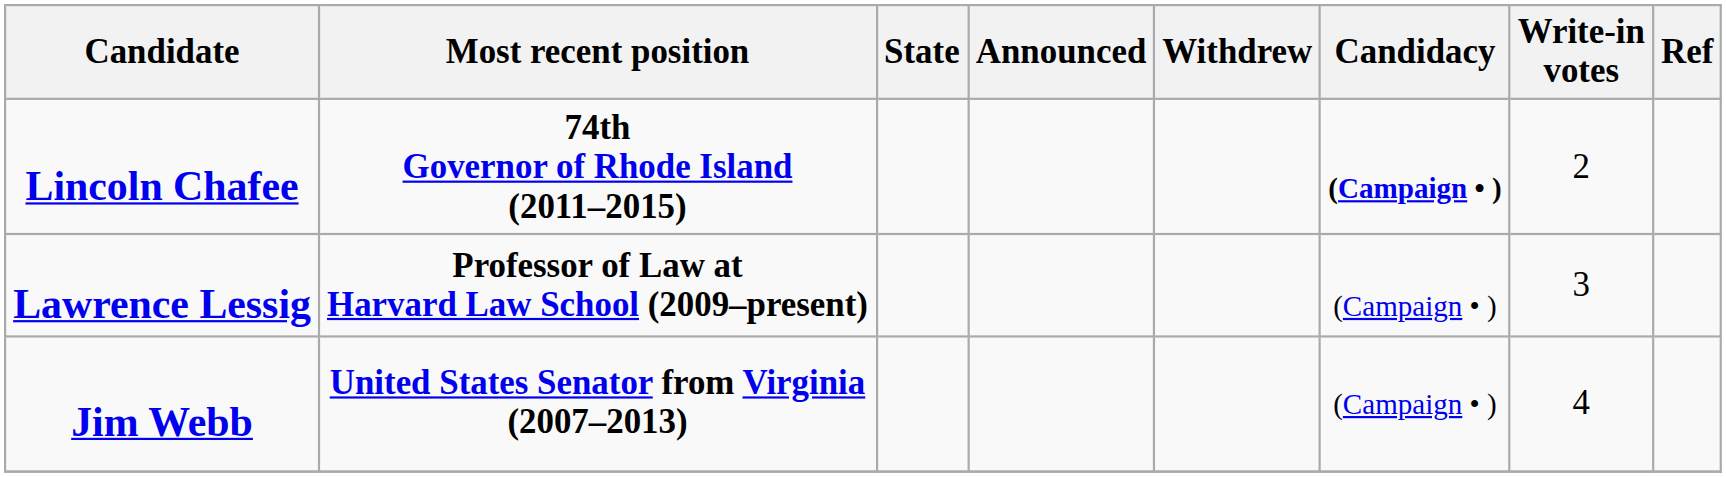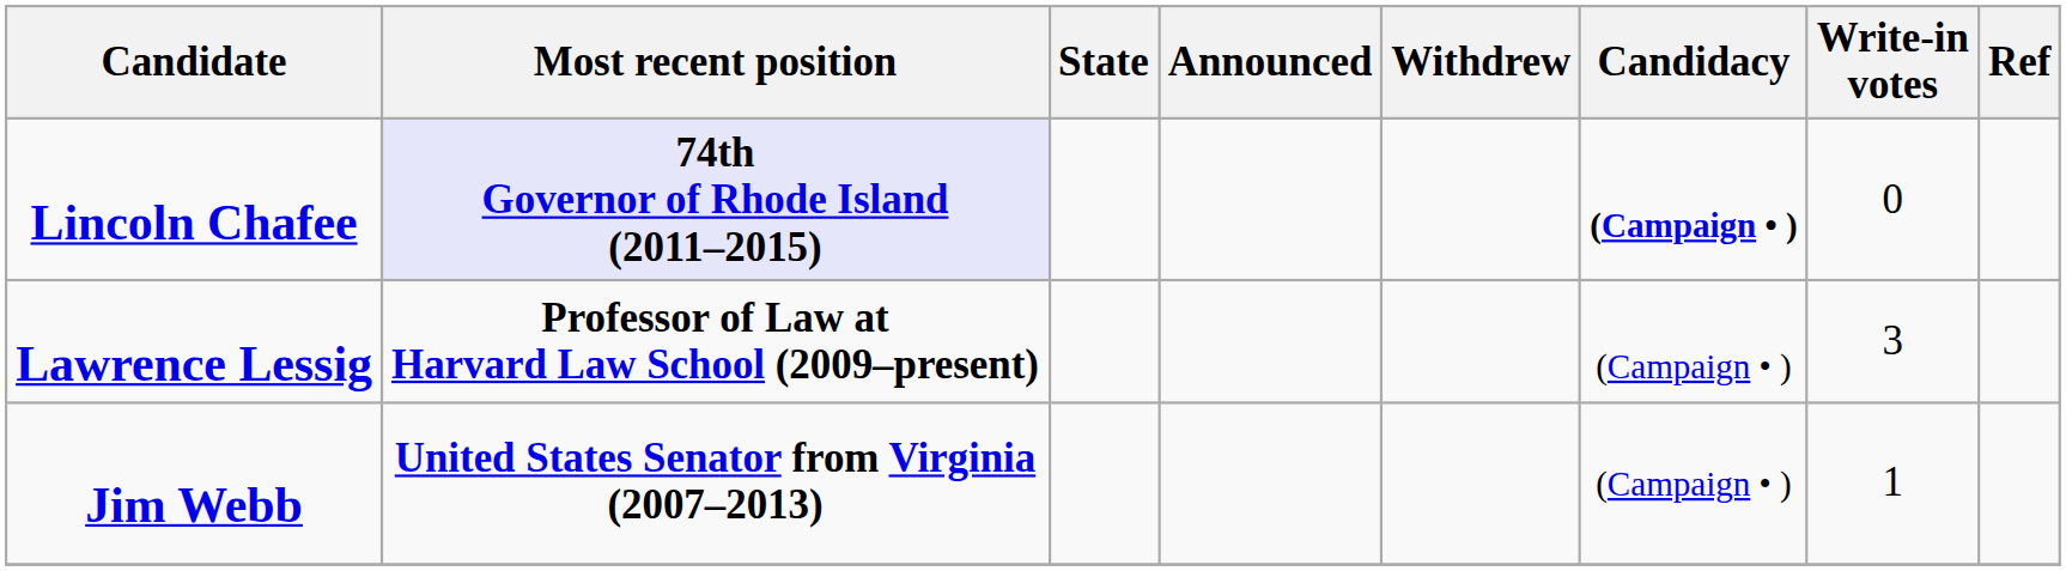Lincoln Chafee | Most recent position: no background -> lavender background
Lincoln Chafee | Write-in votes: 2 -> 0
Jim Webb | Write-in votes: 4 -> 1
